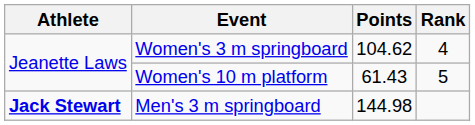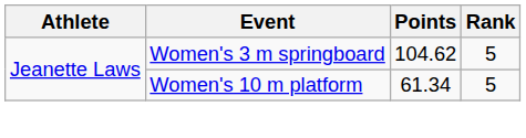Women's 3 m springboard | Rank: 4 -> 5
Women's 10 m platform | Points: 61.43 -> 61.34
- row: Jack Stewart | Men's 3 m springboard | 144.98
